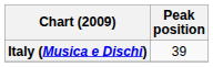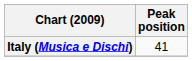Italy (Musica e Dischi) | Peak position: 39 -> 41
